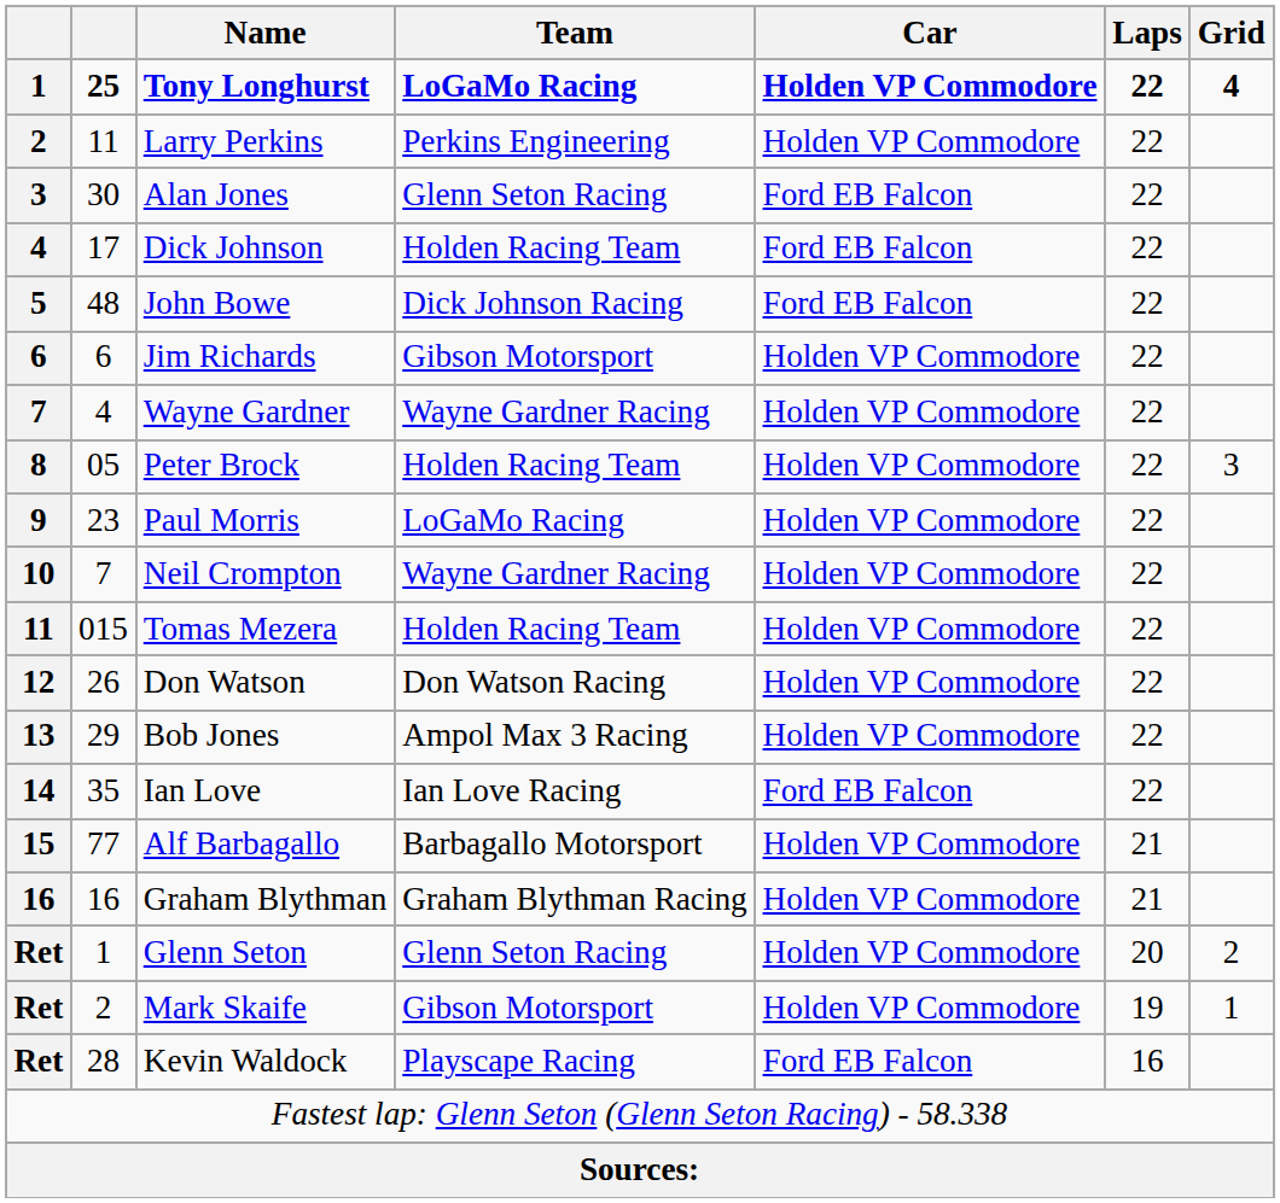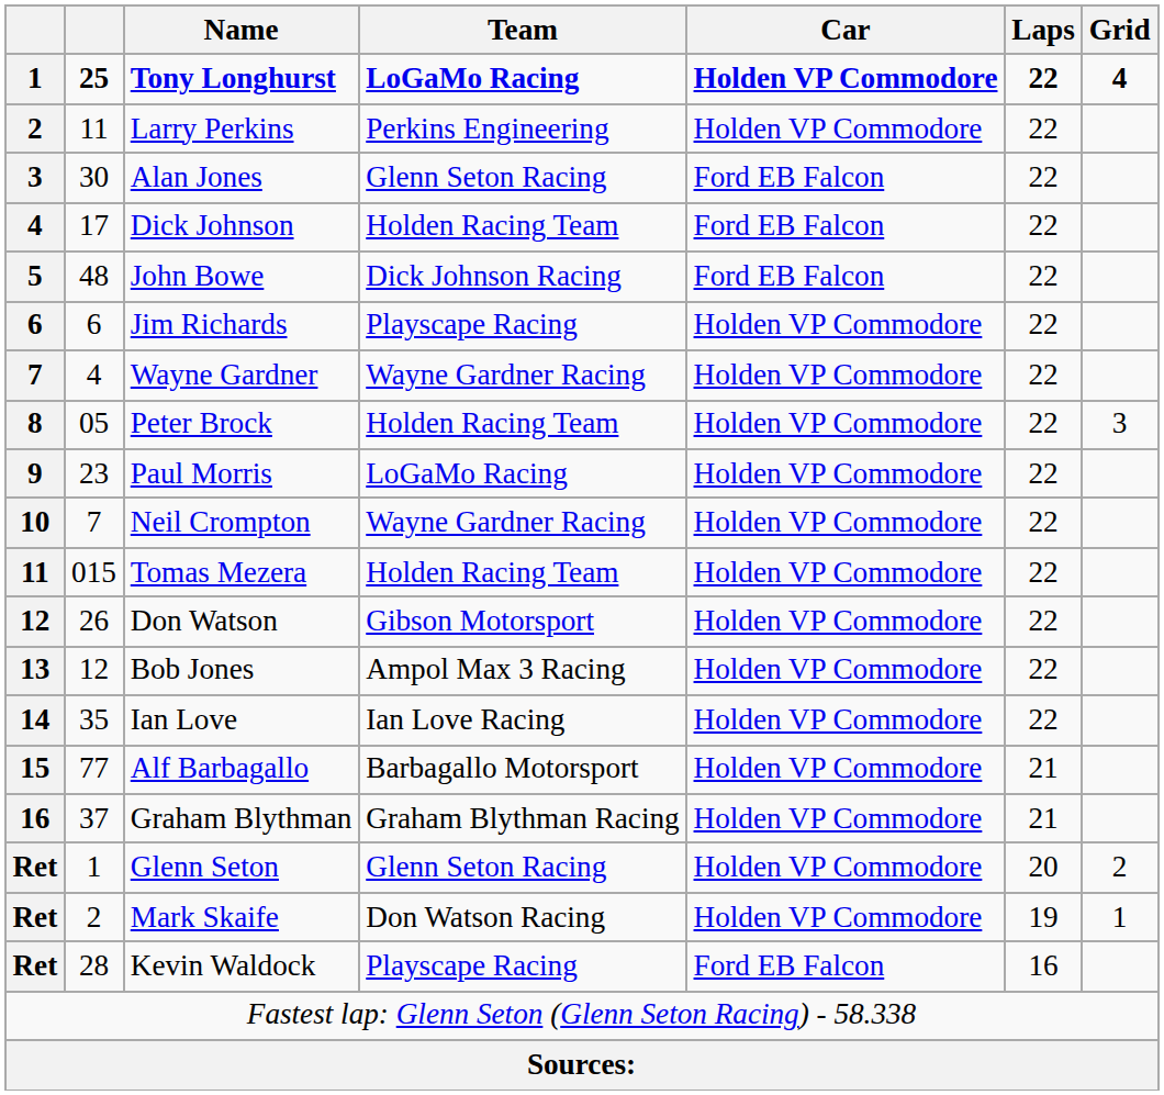Jim Richards | Team: Gibson Motorsport -> Playscape Racing
Don Watson | Team: Don Watson Racing -> Gibson Motorsport
Bob Jones | column 2: 29 -> 12
Ian Love | Car: Ford EB Falcon -> Holden VP Commodore
Graham Blythman | column 2: 16 -> 37
Mark Skaife | Team: Gibson Motorsport -> Don Watson Racing
